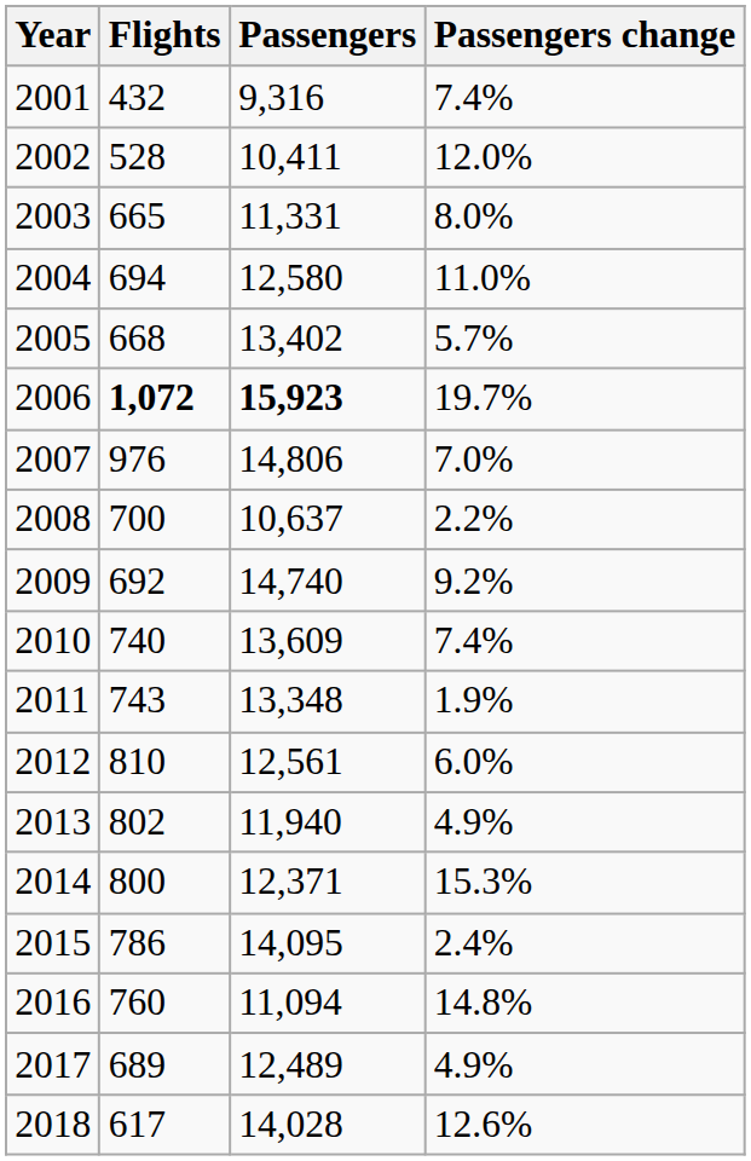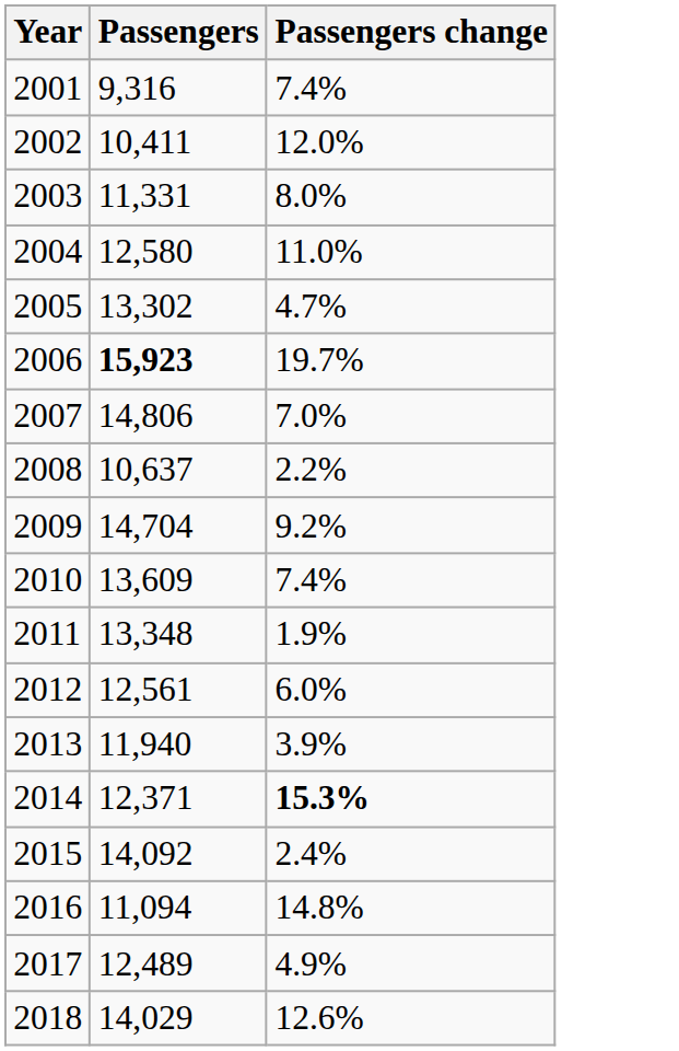- column: Flights | 432 | 528 | 665 | 694 | 668 | 1,072 | 976 | 700 | 692 | 740 | 743 | 810 | 802 | 800 | 786 | 760 | 689 | 617
2005 | Passengers: 13,402 -> 13,302
2005 | Passengers change: 5.7% -> 4.7%
2009 | Passengers: 14,740 -> 14,704
2013 | Passengers change: 4.9% -> 3.9%
2014 | Passengers change: normal -> bold
2015 | Passengers: 14,095 -> 14,092
2018 | Passengers: 14,028 -> 14,029
